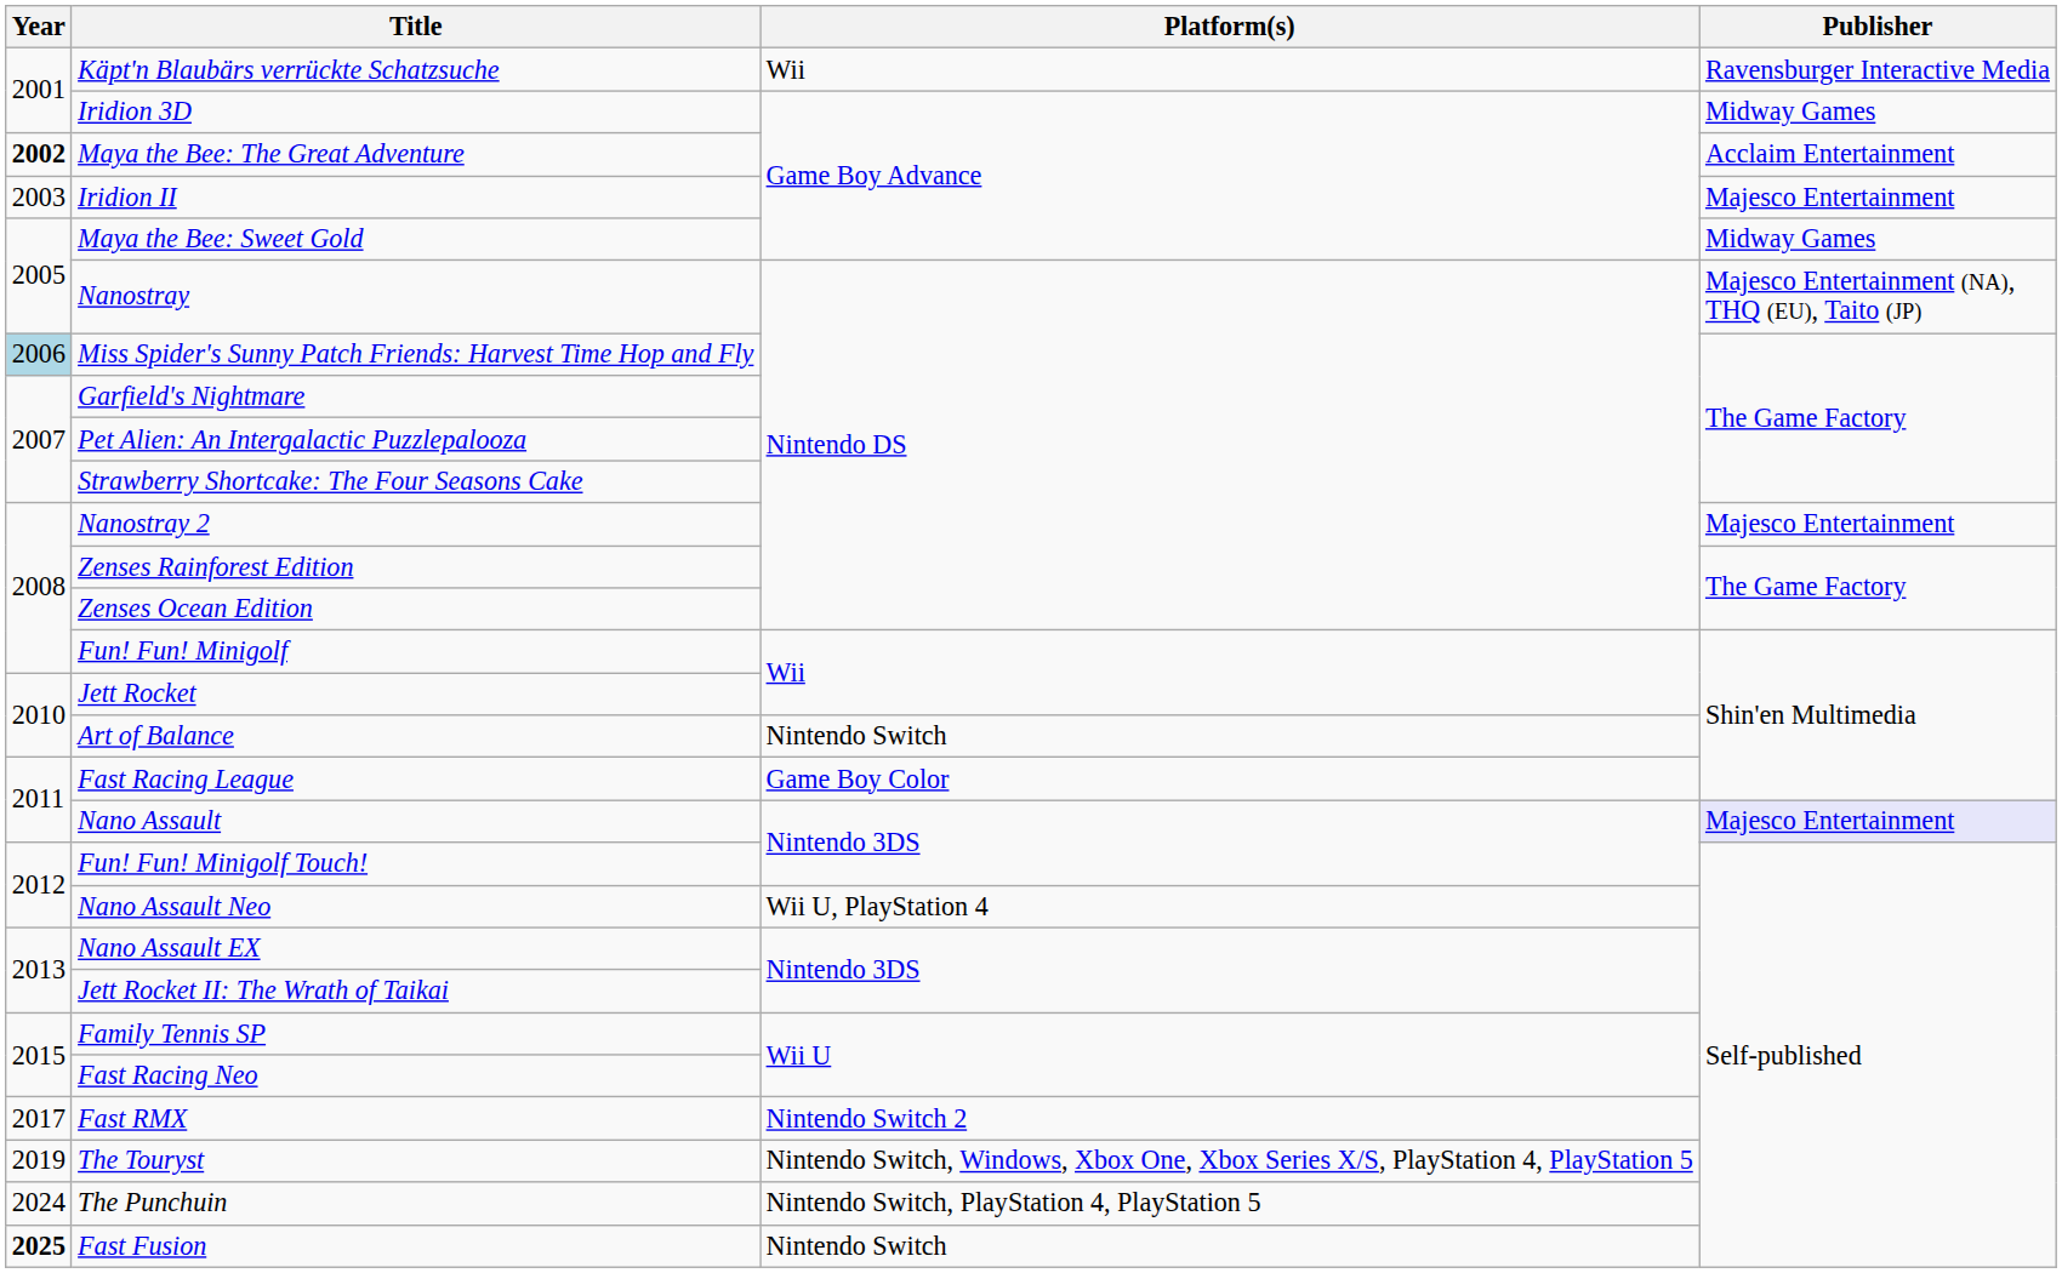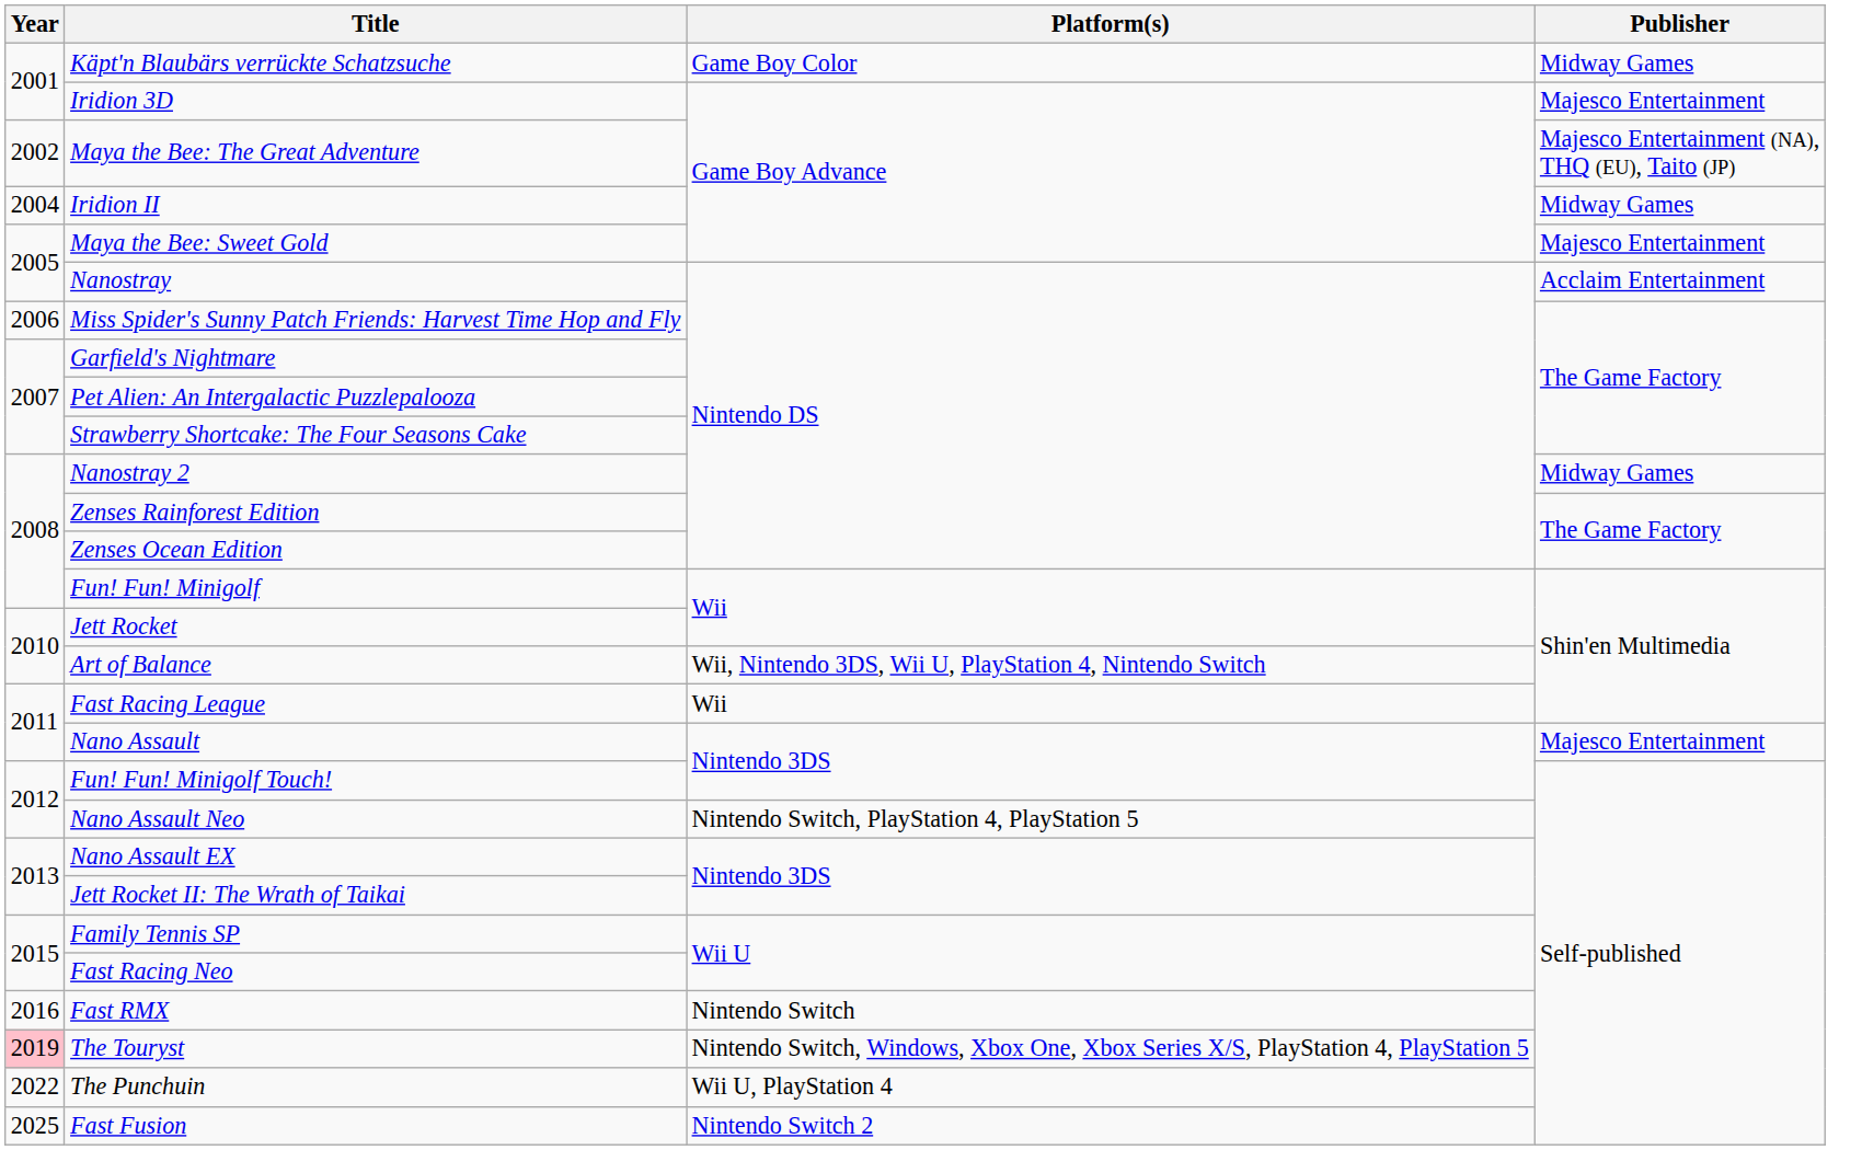Käpt'n Blaubärs verrückte Schatzsuche | Platform(s): Wii -> Game Boy Color
Käpt'n Blaubärs verrückte Schatzsuche | Publisher: Ravensburger Interactive Media -> Midway Games
Iridion 3D | Publisher: Midway Games -> Majesco Entertainment
Maya the Bee: The Great Adventure | Year: bold -> normal
Maya the Bee: The Great Adventure | Publisher: Acclaim Entertainment -> Majesco Entertainment (NA), THQ (EU), Taito (JP)
Iridion II | Year: 2003 -> 2004
Iridion II | Publisher: Majesco Entertainment -> Midway Games
Maya the Bee: Sweet Gold | Publisher: Midway Games -> Majesco Entertainment
Nanostray | Publisher: Majesco Entertainment (NA), THQ (EU), Taito (JP) -> Acclaim Entertainment
Miss Spider's Sunny Patch Friends: Harvest Time Hop and Fly | Year: lightblue background -> no background
Nanostray 2 | Publisher: Majesco Entertainment -> Midway Games
Art of Balance | Platform(s): Nintendo Switch -> Wii, Nintendo 3DS, Wii U, PlayStation 4, Nintendo Switch
Fast Racing League | Platform(s): Game Boy Color -> Wii
Nano Assault | Publisher: lavender background -> no background
Nano Assault Neo | Platform(s): Wii U, PlayStation 4 -> Nintendo Switch, PlayStation 4, PlayStation 5
Fast RMX | Year: 2017 -> 2016
Fast RMX | Platform(s): Nintendo Switch 2 -> Nintendo Switch
The Touryst | Year: no background -> pink background
The Punchuin | Year: 2024 -> 2022
The Punchuin | Platform(s): Nintendo Switch, PlayStation 4, PlayStation 5 -> Wii U, PlayStation 4
Fast Fusion | Year: bold -> normal
Fast Fusion | Platform(s): Nintendo Switch -> Nintendo Switch 2
